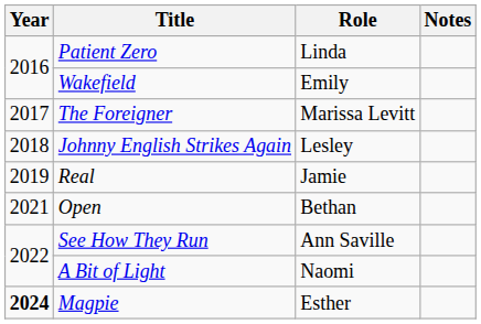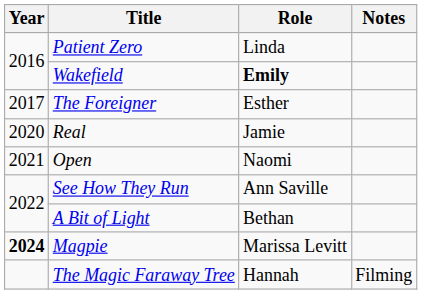Wakefield | Role: normal -> bold
The Foreigner | Role: Marissa Levitt -> Esther
- row: 2018 | Johnny English Strikes Again | Lesley
Real | Year: 2019 -> 2020
Open | Role: Bethan -> Naomi
A Bit of Light | Role: Naomi -> Bethan
Magpie | Role: Esther -> Marissa Levitt
+ row: The Magic Faraway Tree | Hannah | Filming
